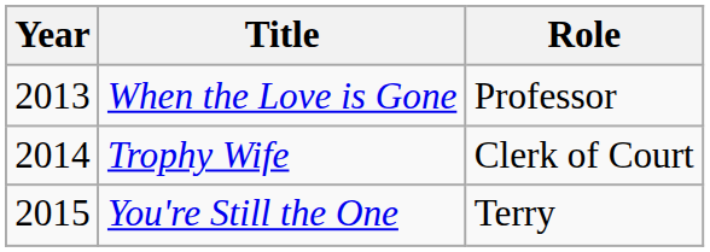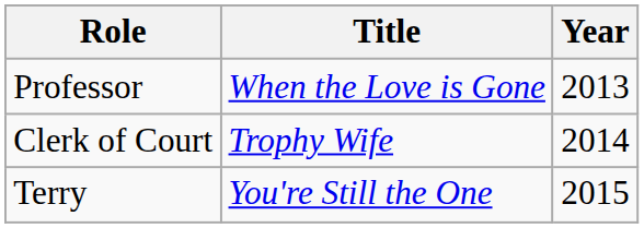columns swapped: Year <-> Role
